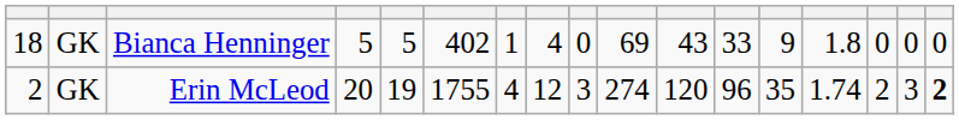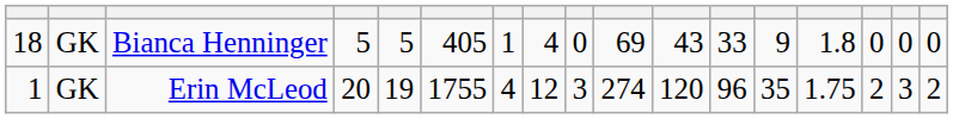Bianca Henninger | column 6: 402 -> 405
Erin McLeod | column 1: 2 -> 1
Erin McLeod | column 14: 1.74 -> 1.75
Erin McLeod | column 17: bold -> normal
